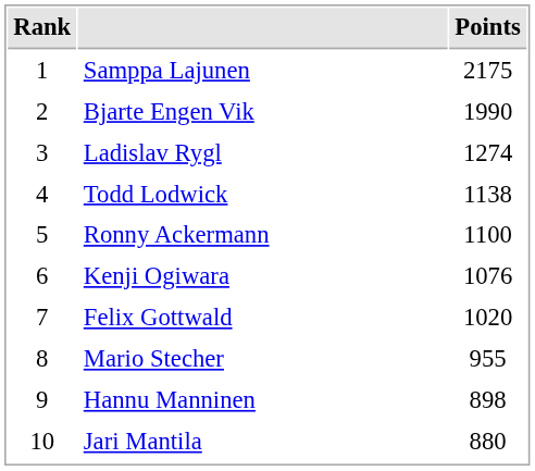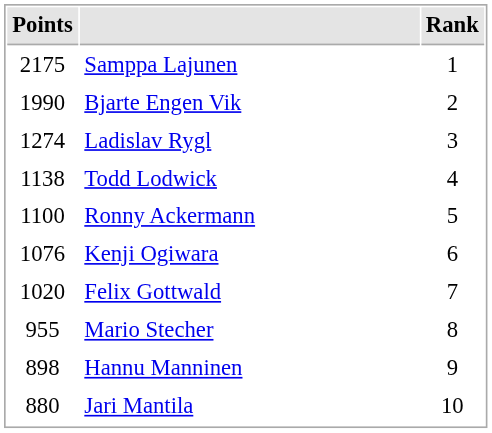columns swapped: Rank <-> Points
